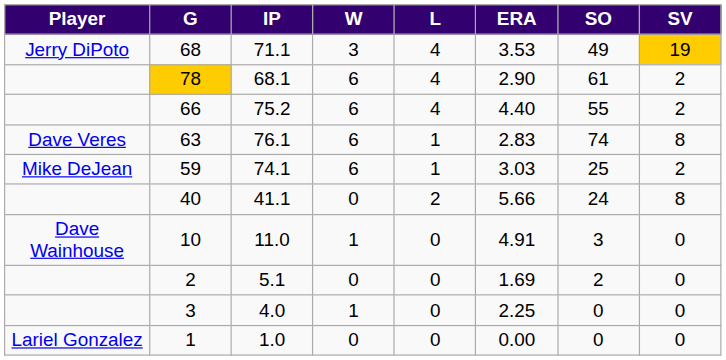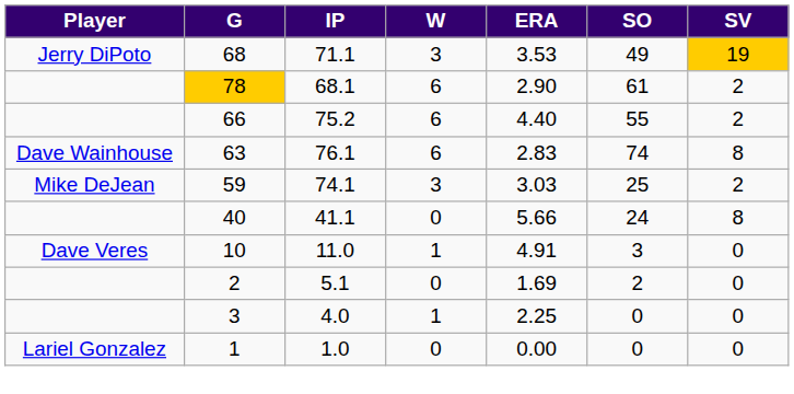- column: L | 4 | 4 | 4 | 1 | 1 | 2 | 0 | 0 | 0 | 0
63 | Player: Dave Veres -> Dave Wainhouse
59 | W: 6 -> 3
10 | Player: Dave Wainhouse -> Dave Veres
